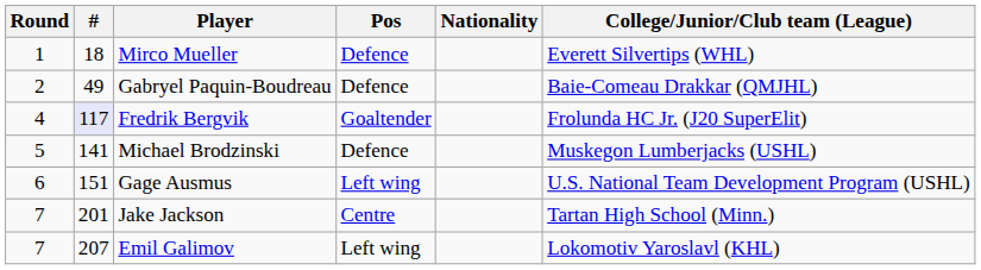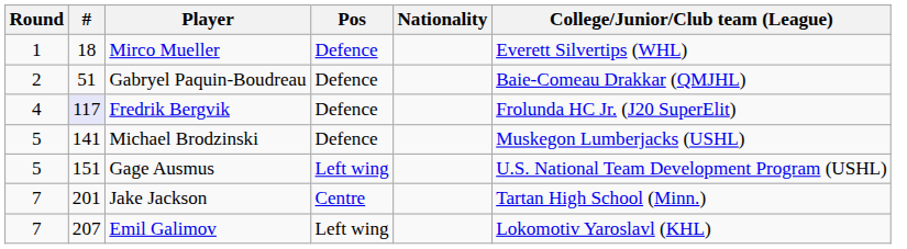Gabryel Paquin-Boudreau | #: 49 -> 51
Fredrik Bergvik | Pos: Goaltender -> Defence
Gage Ausmus | Round: 6 -> 5
